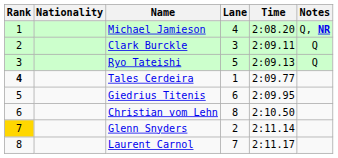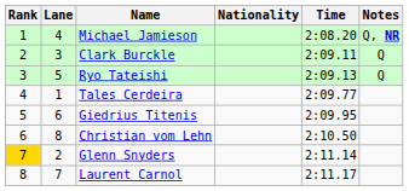columns swapped: Lane <-> Nationality
Tales Cerdeira | Rank: bold -> normal
